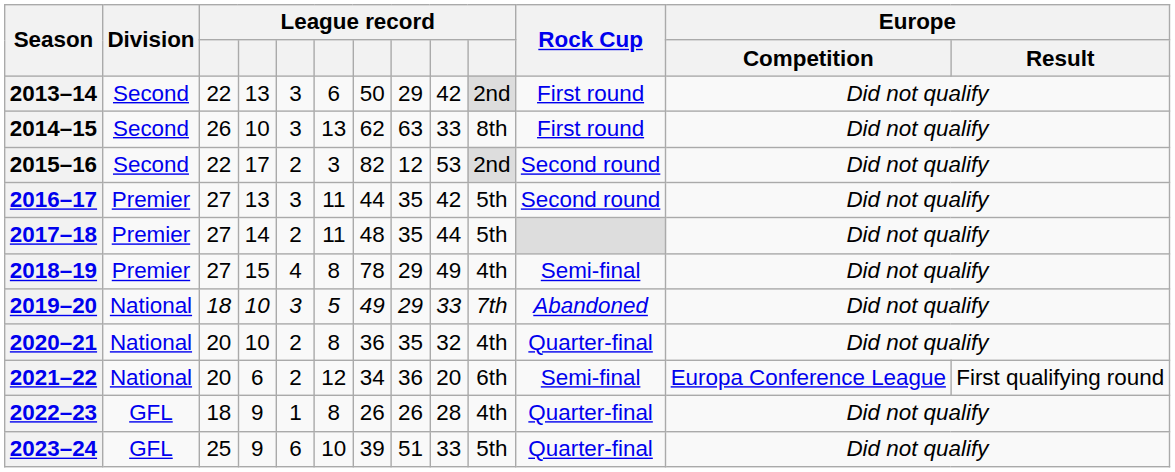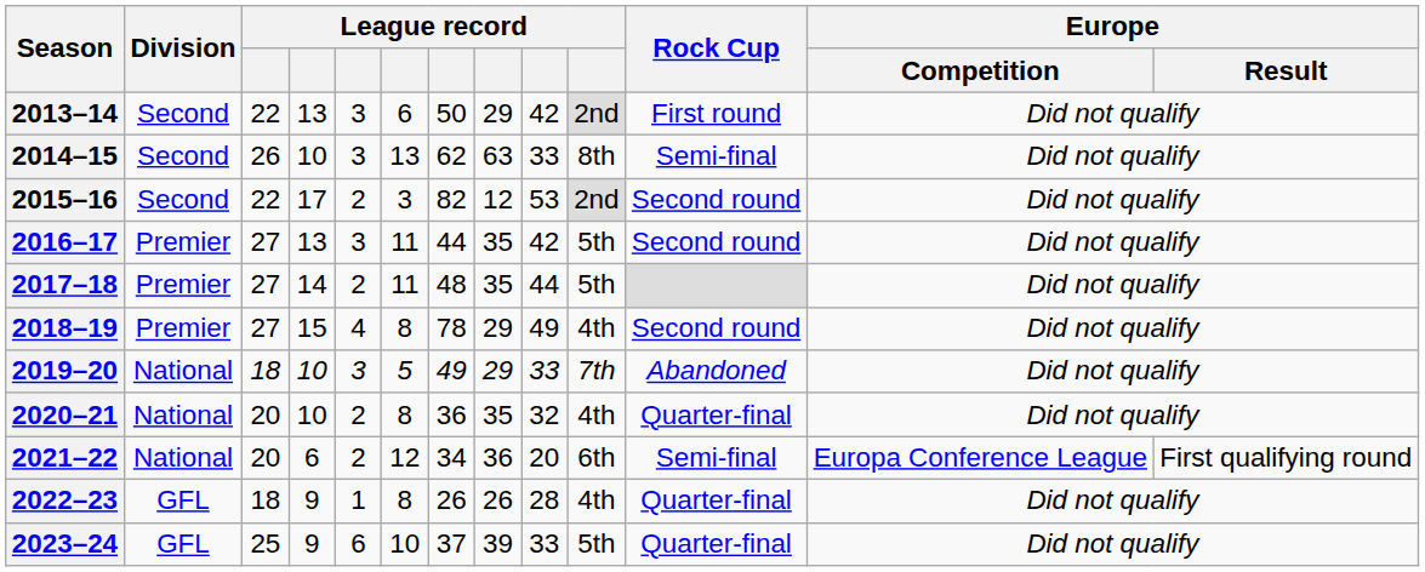2014–15 | Rock Cup: First round -> Semi-final
2018–19 | Rock Cup: Semi-final -> Second round
2023–24 | column 7: 39 -> 37
2023–24 | column 8: 51 -> 39
